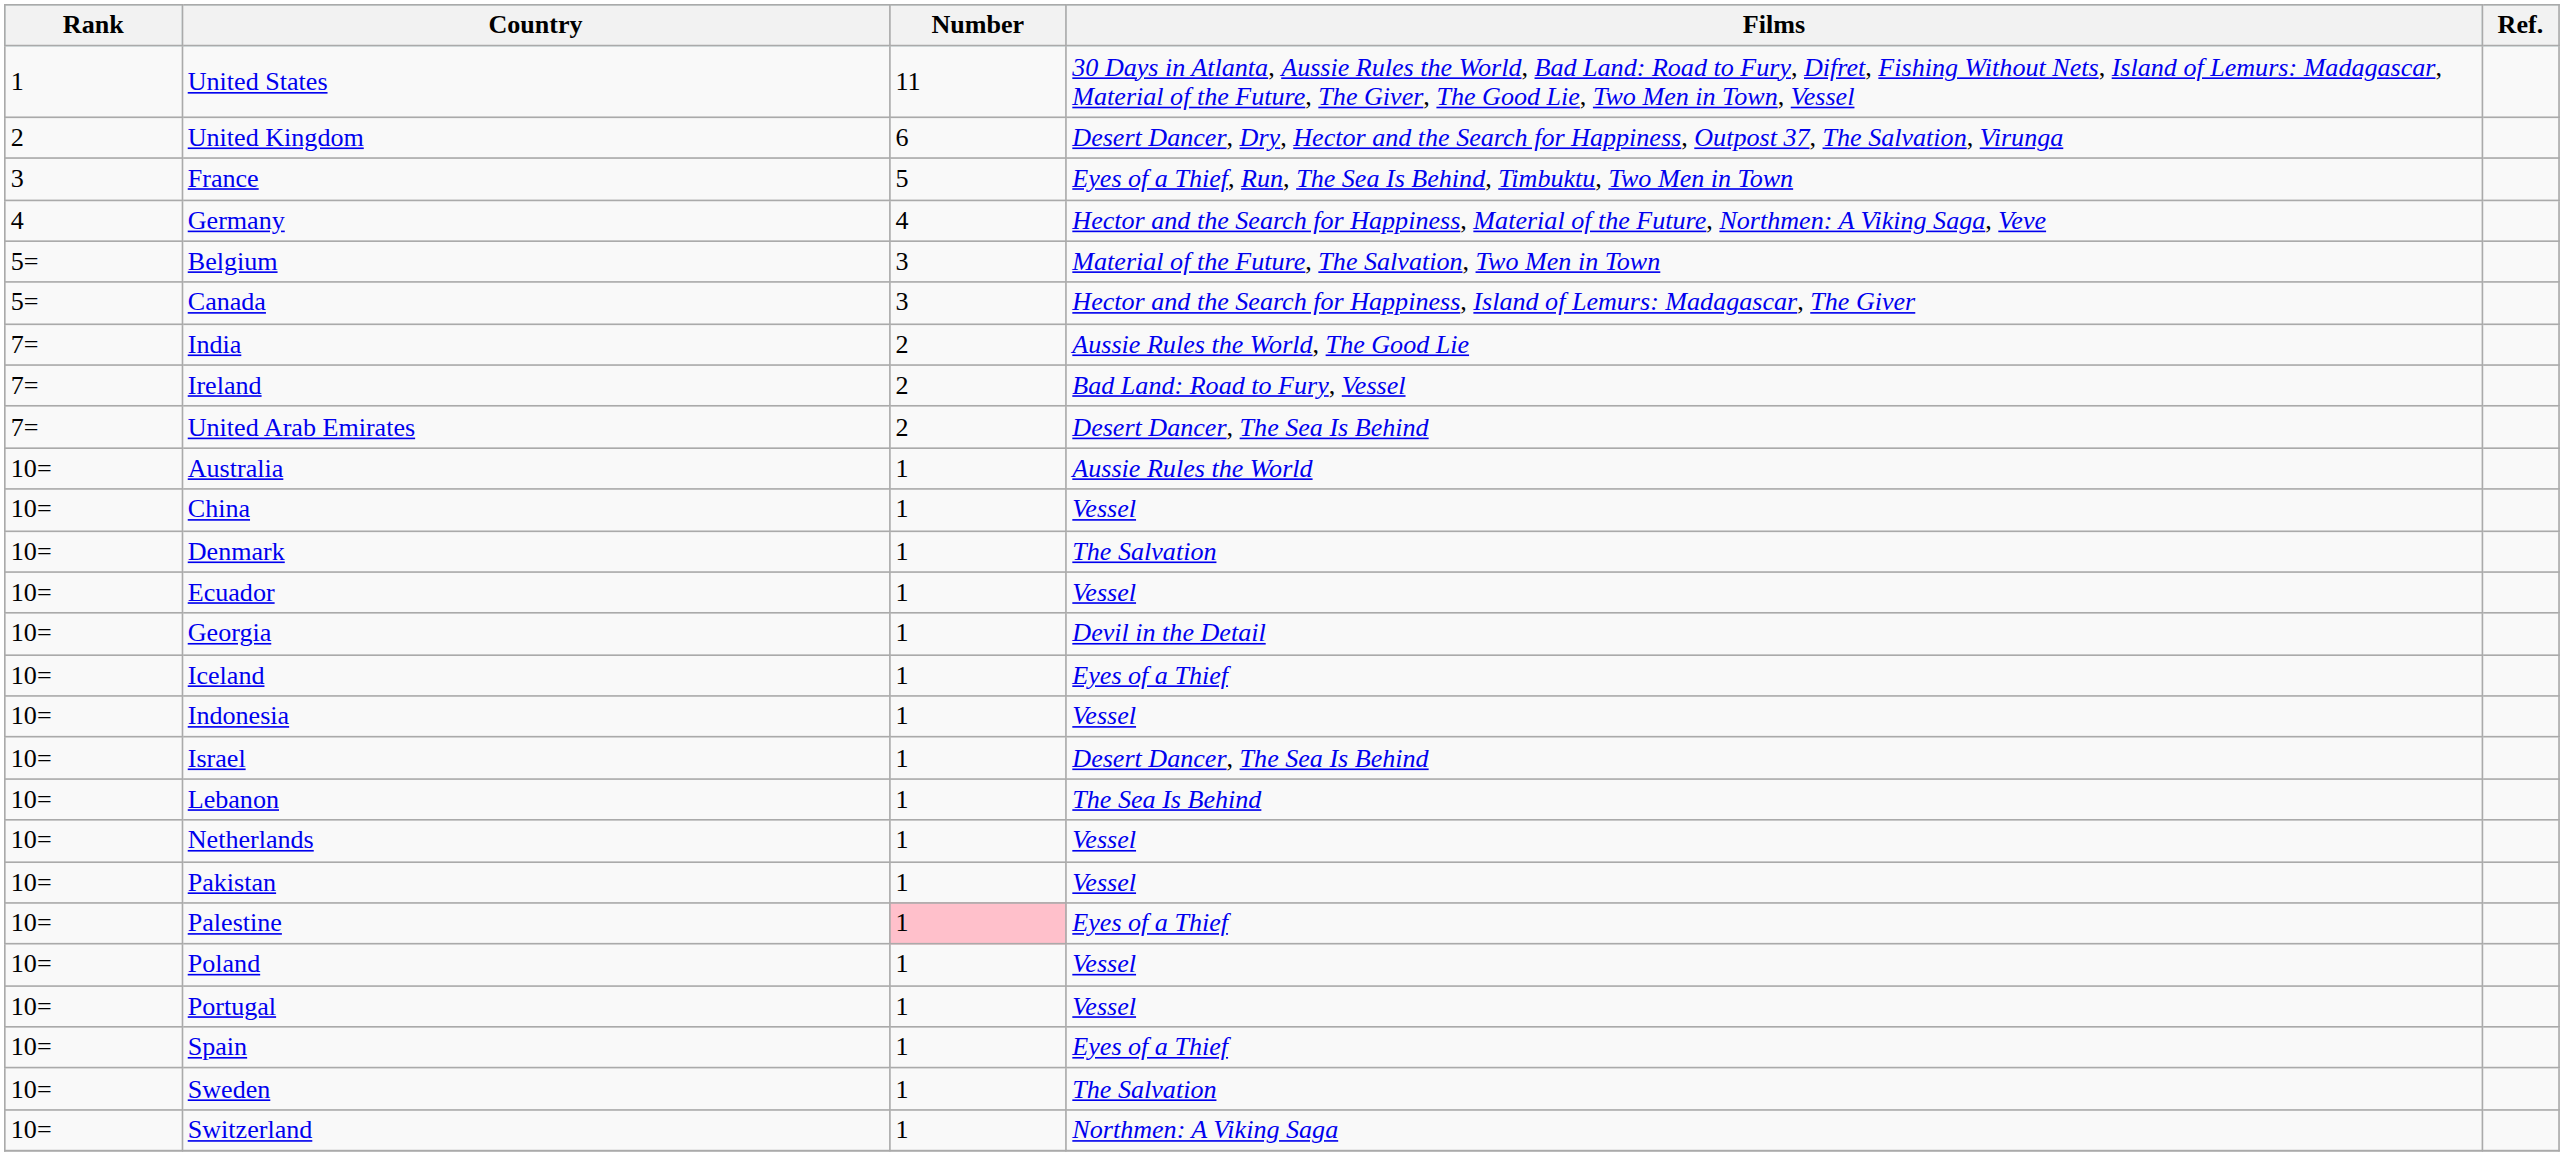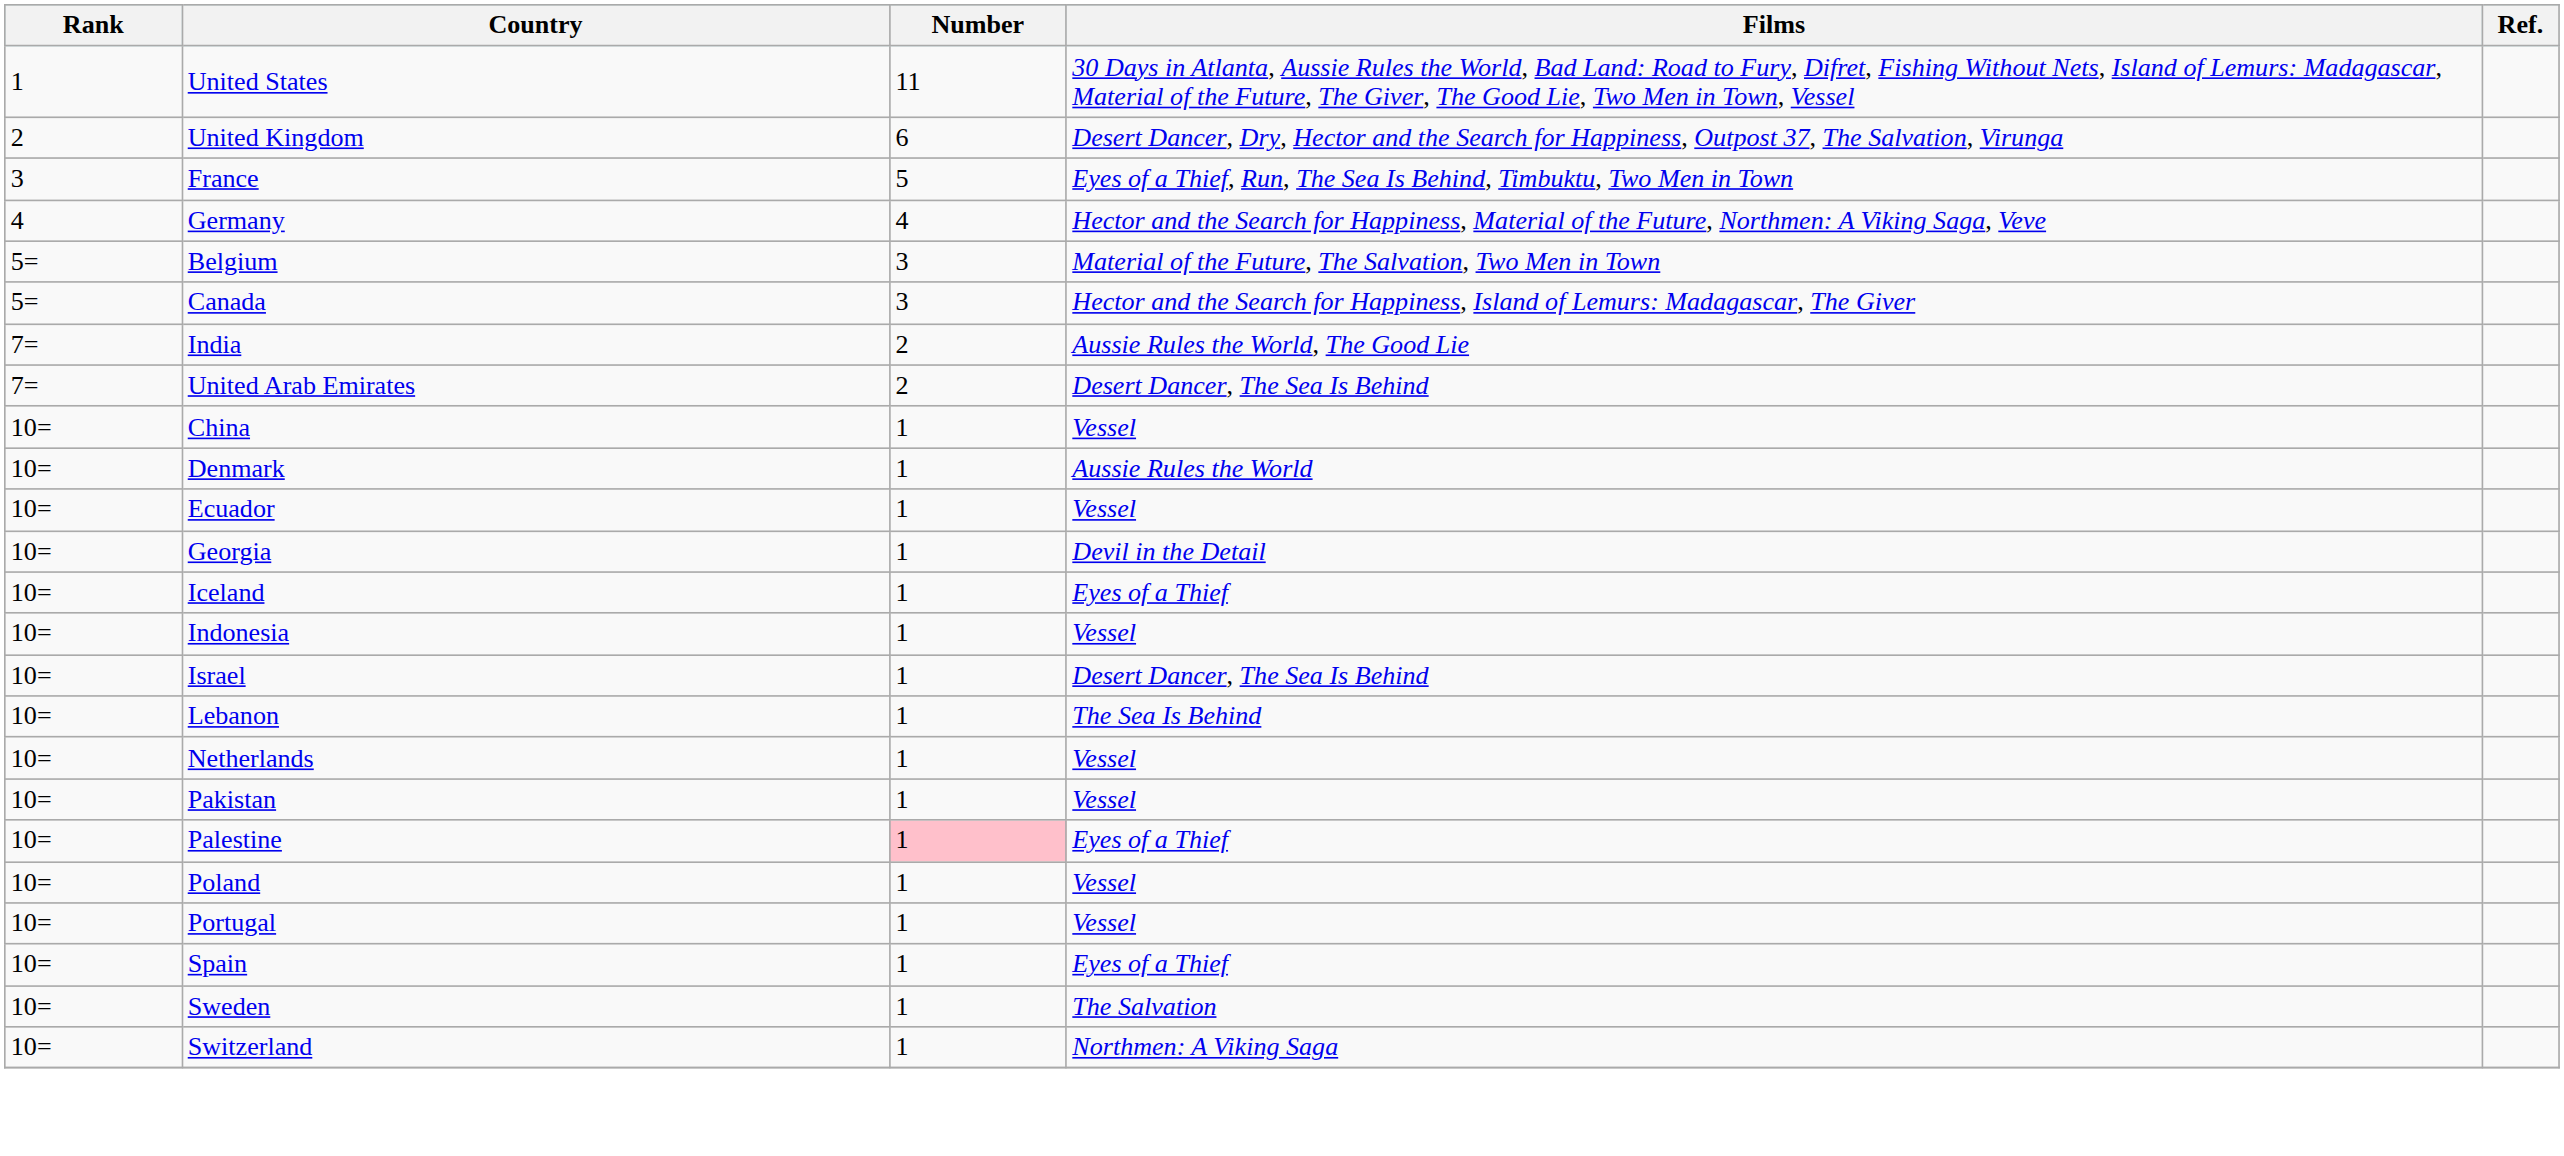- row: 7= | Ireland | 2 | Bad Land: Road to Fury, Vessel
- row: 10= | Australia | 1 | Aussie Rules the World
Denmark | Films: The Salvation -> Aussie Rules the World
